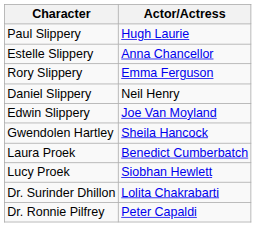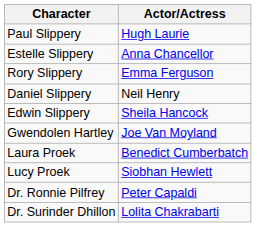Edwin Slippery | Actor/Actress: Joe Van Moyland -> Sheila Hancock
Gwendolen Hartley | Actor/Actress: Sheila Hancock -> Joe Van Moyland
rows swapped: Dr. Surinder Dhillon <-> Dr. Ronnie Pilfrey
